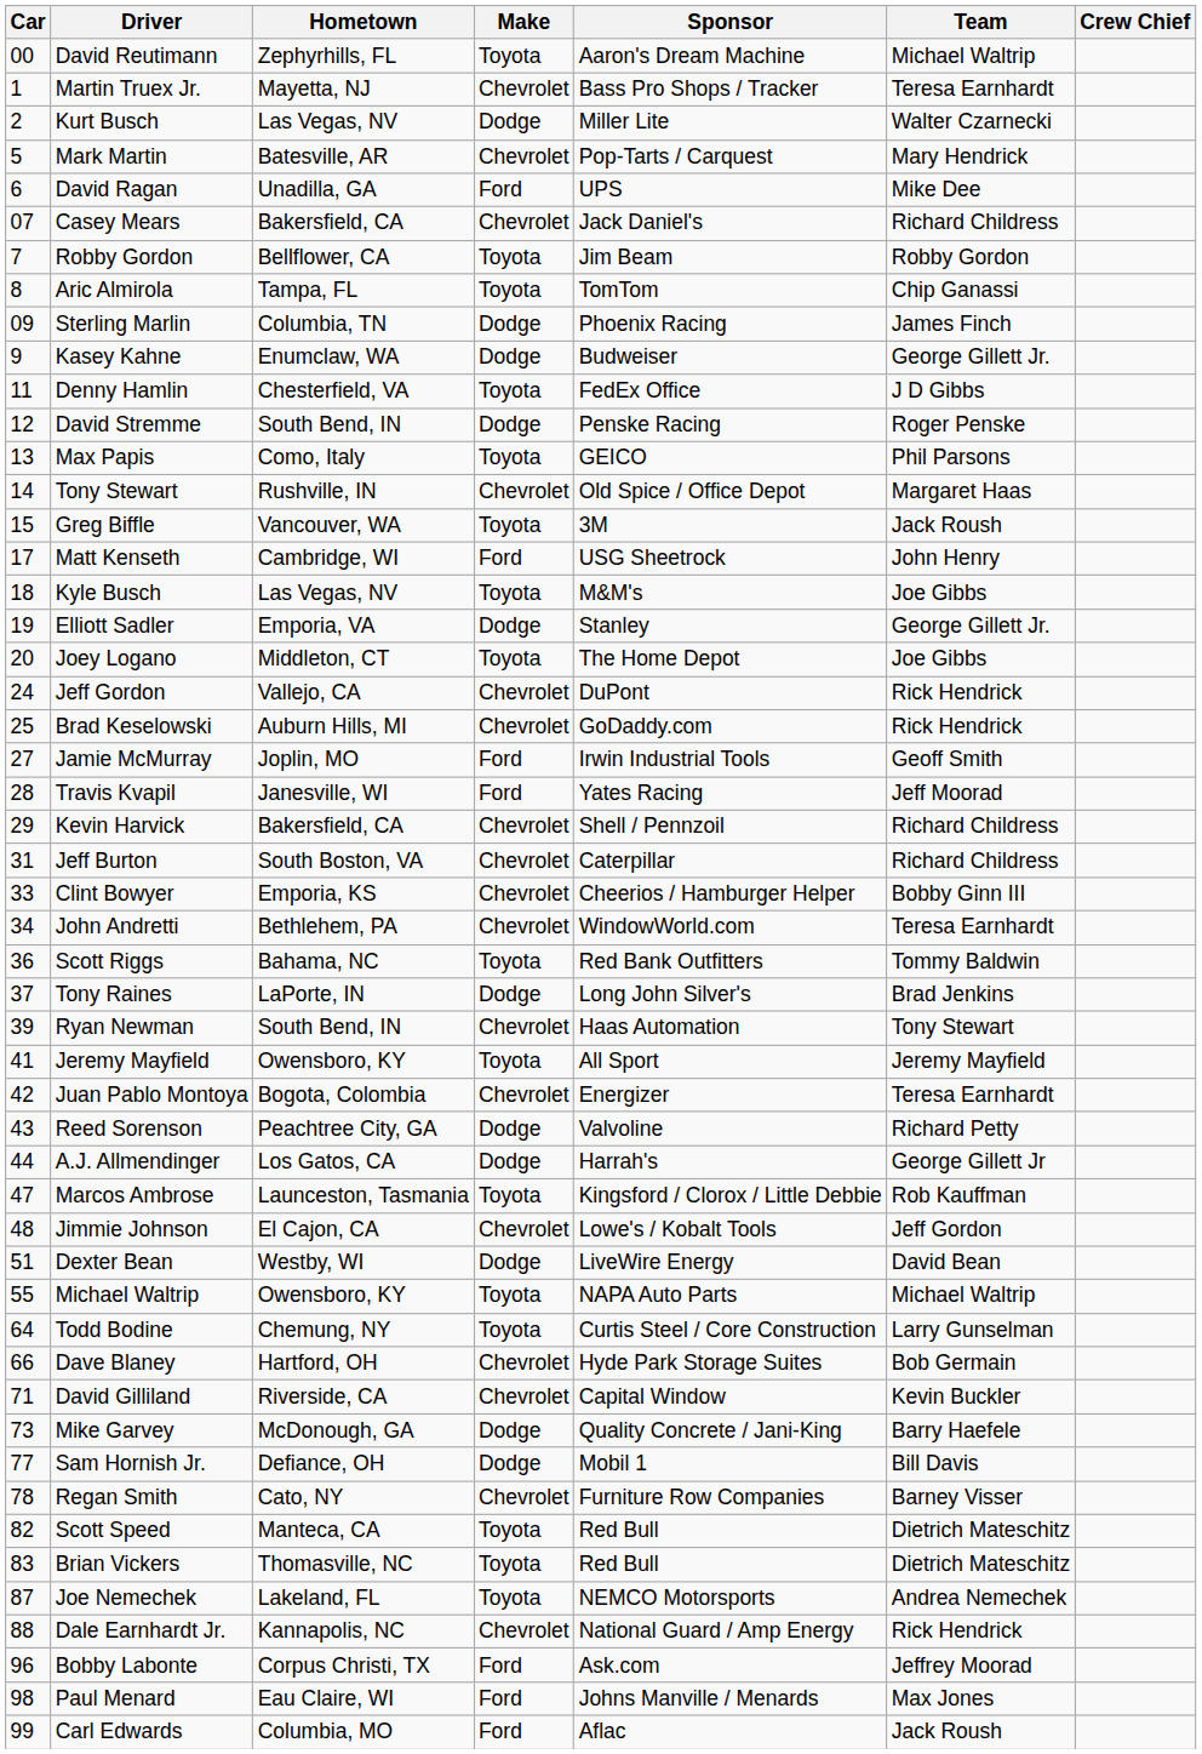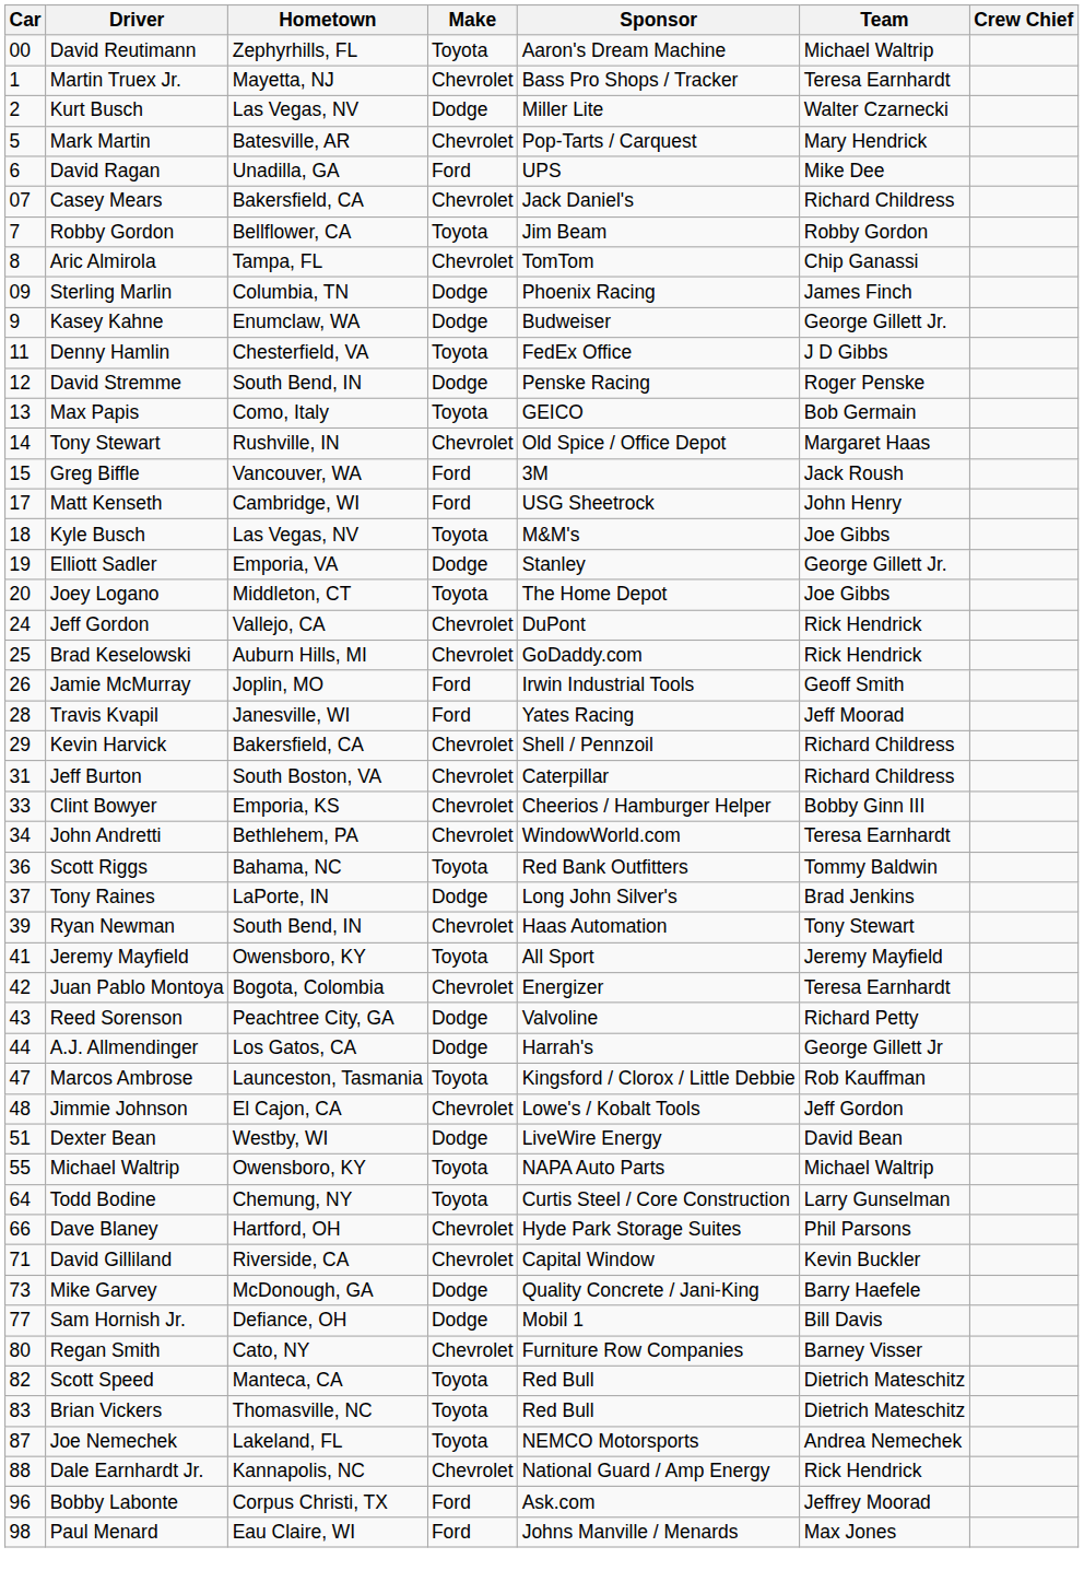Aric Almirola | Make: Toyota -> Chevrolet
Max Papis | Team: Phil Parsons -> Bob Germain
Greg Biffle | Make: Toyota -> Ford
Jamie McMurray | Car: 27 -> 26
Dave Blaney | Team: Bob Germain -> Phil Parsons
Regan Smith | Car: 78 -> 80
- row: 99 | Carl Edwards | Columbia, MO | Ford | Aflac | Jack Roush
